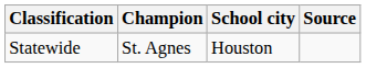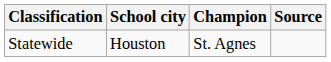columns swapped: Champion <-> School city
